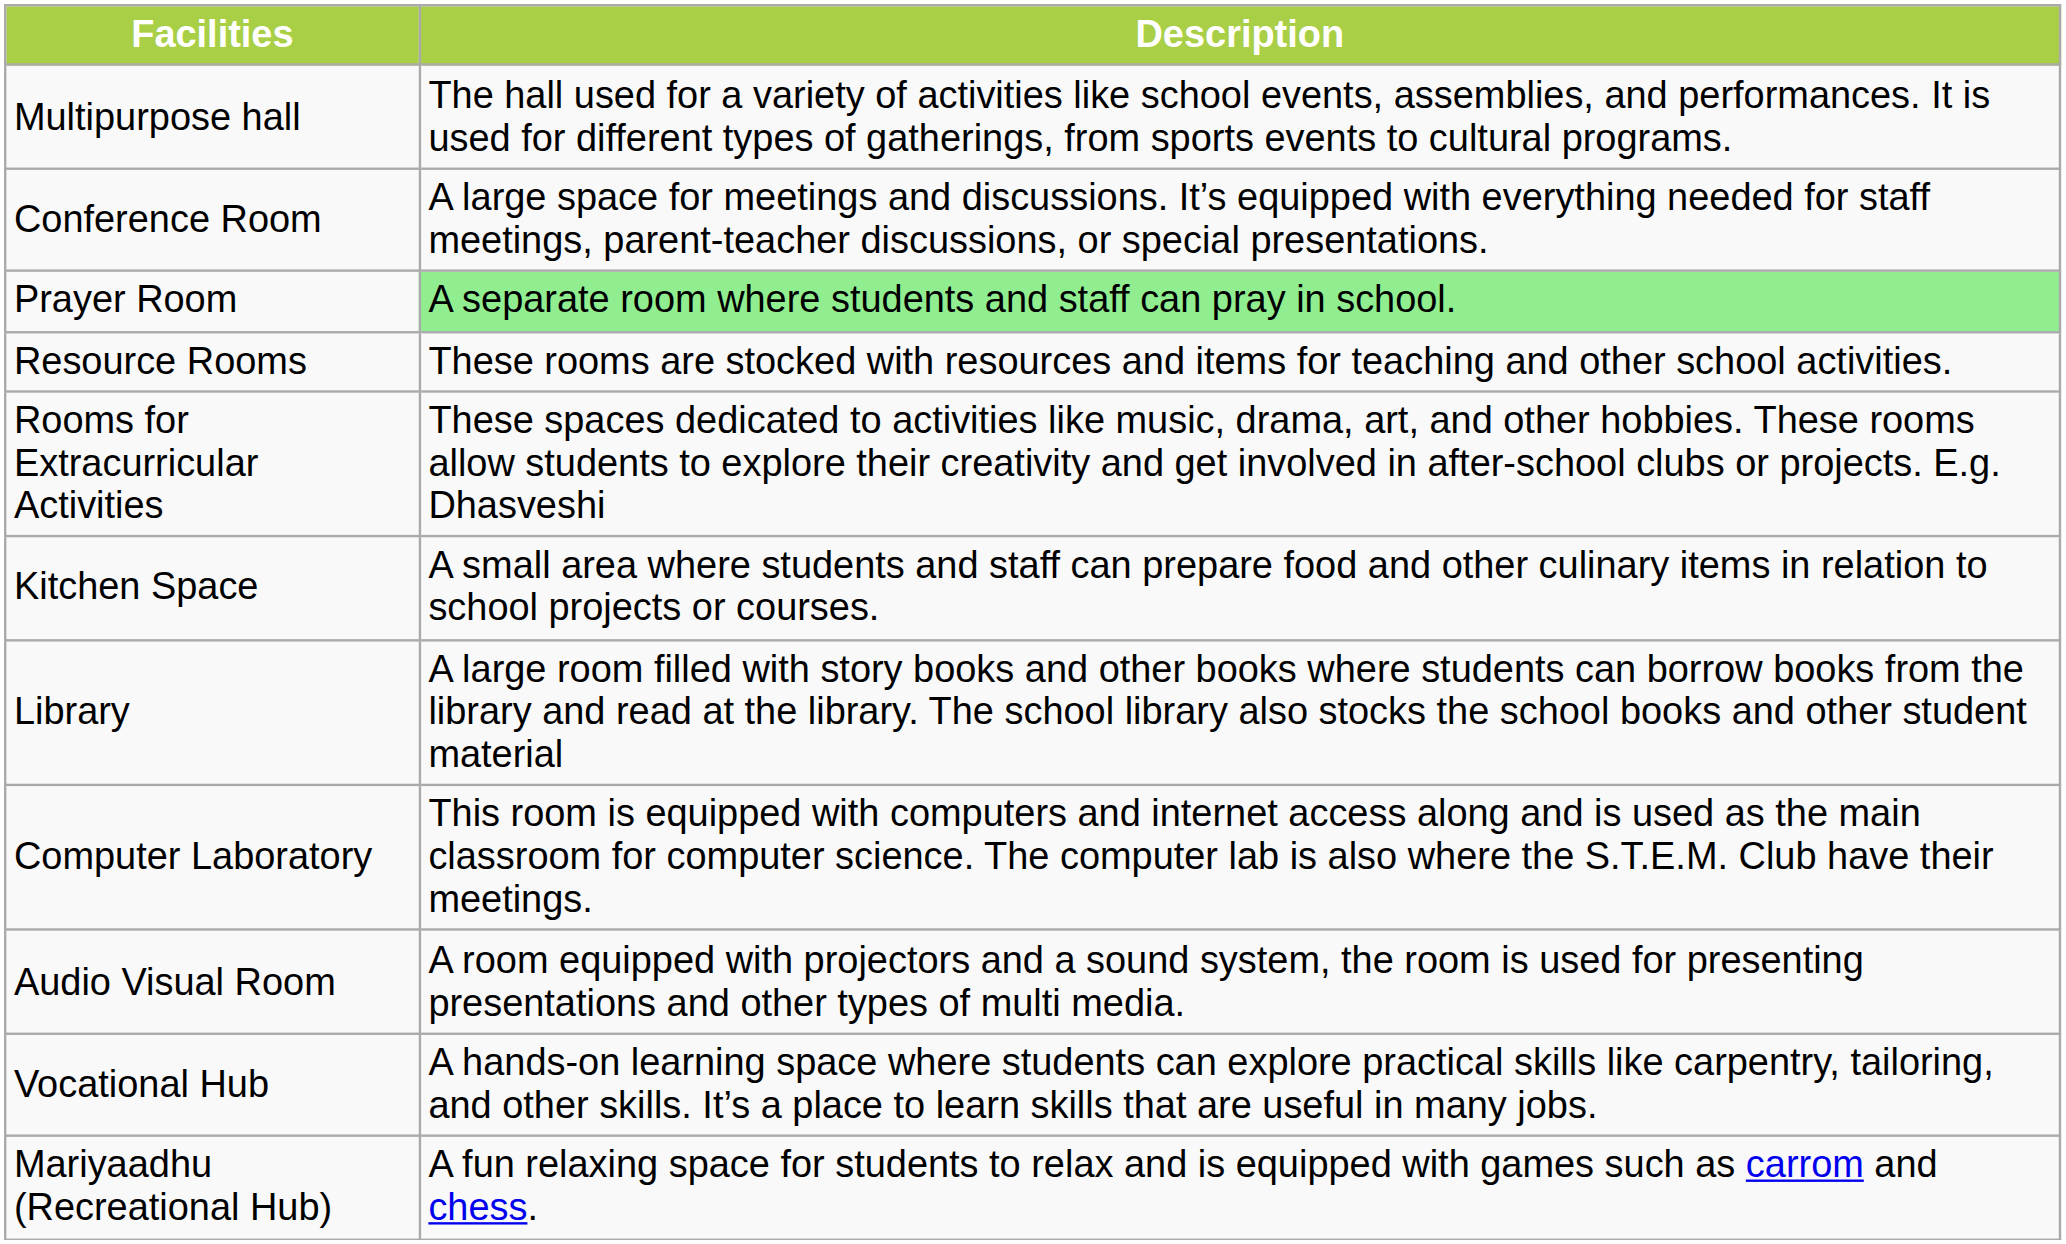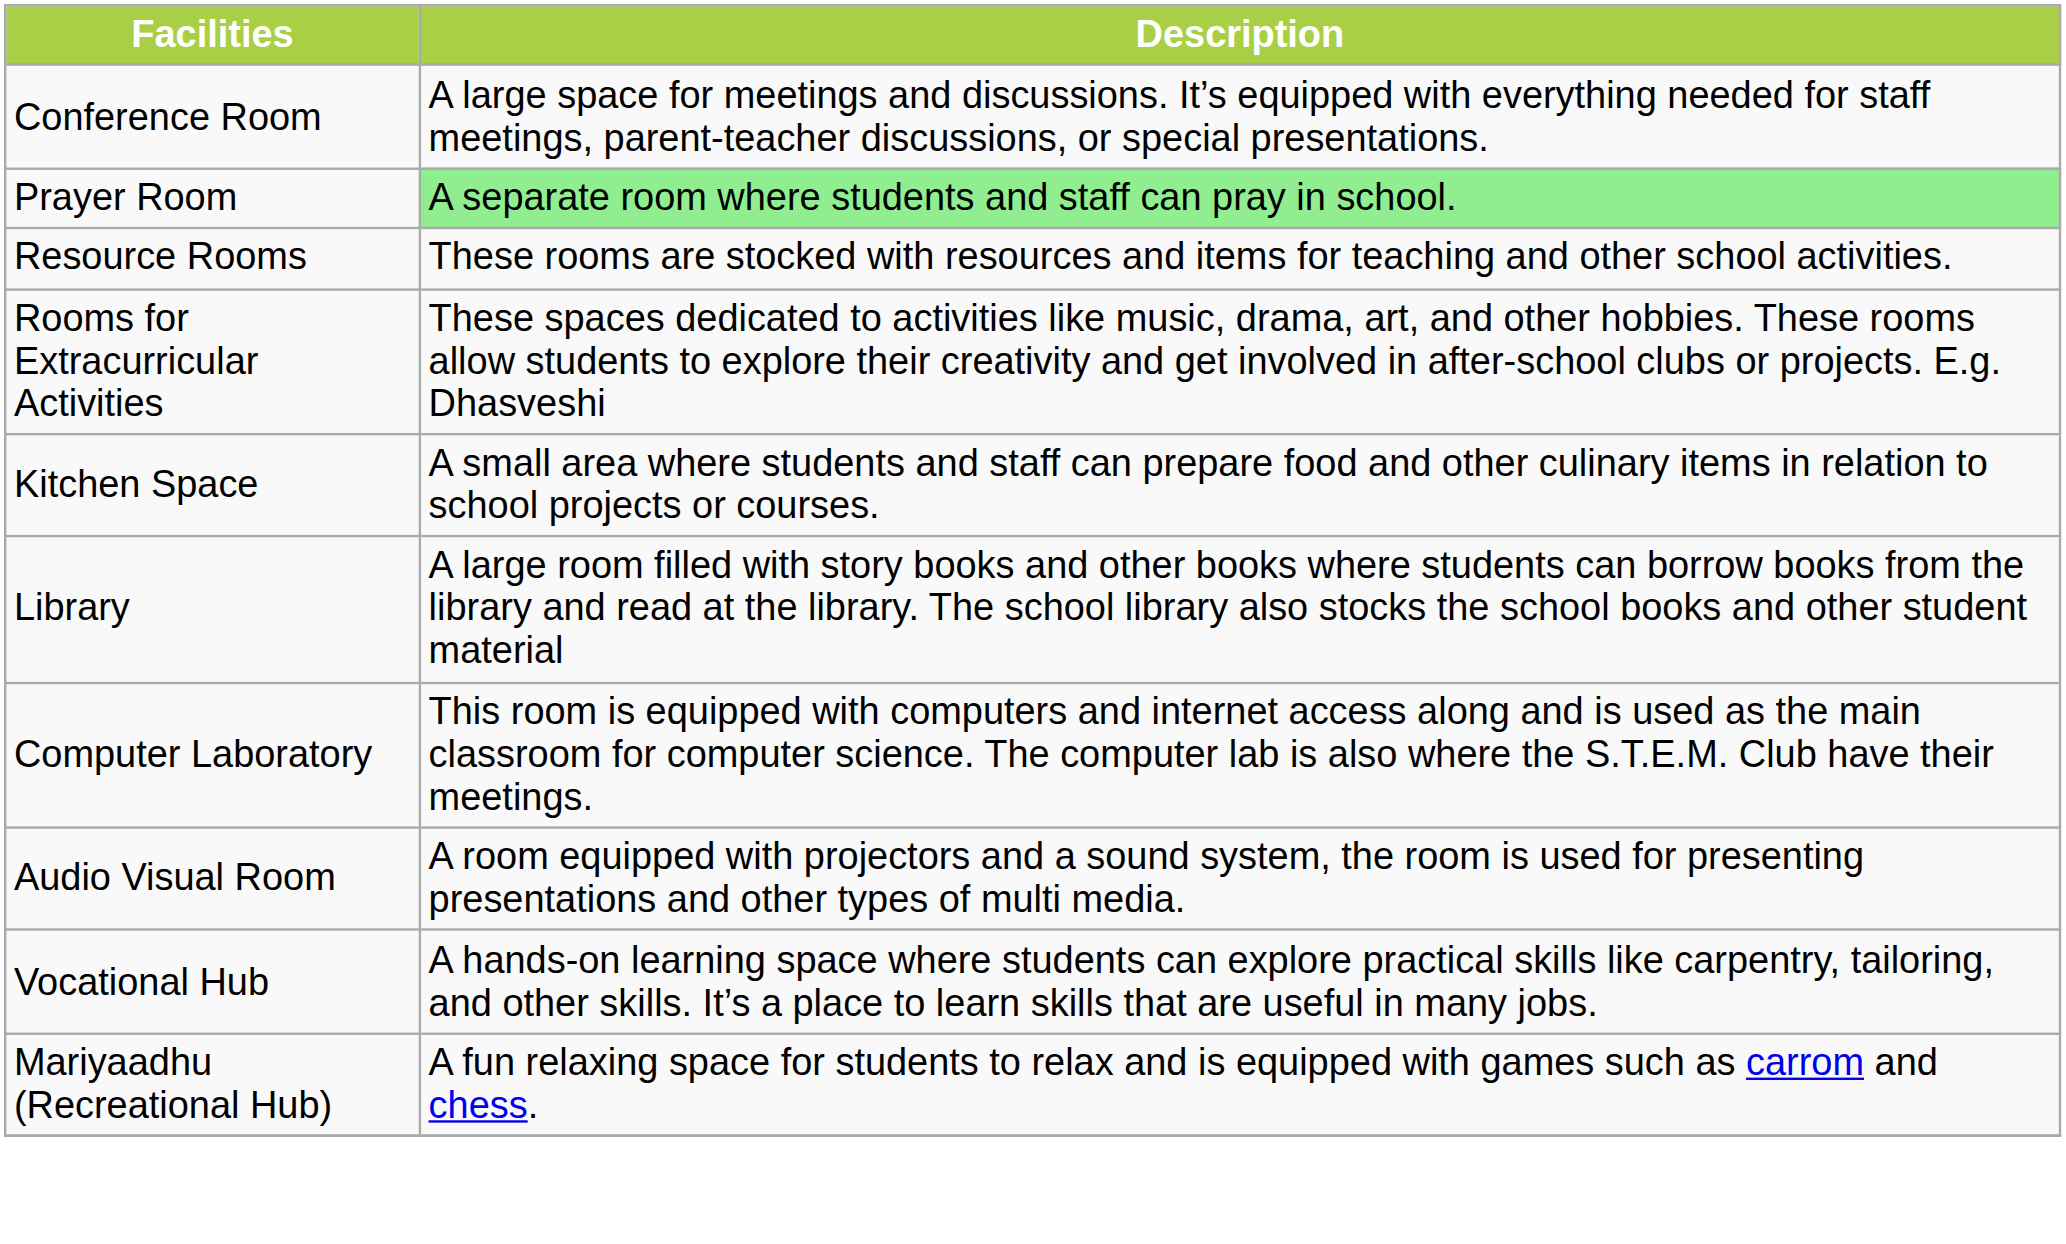- row: Multipurpose hall | The hall used for a variety of activities like school events, assemblies, and performances. It is used for different types of gatherings, from sports events to cultural programs.
